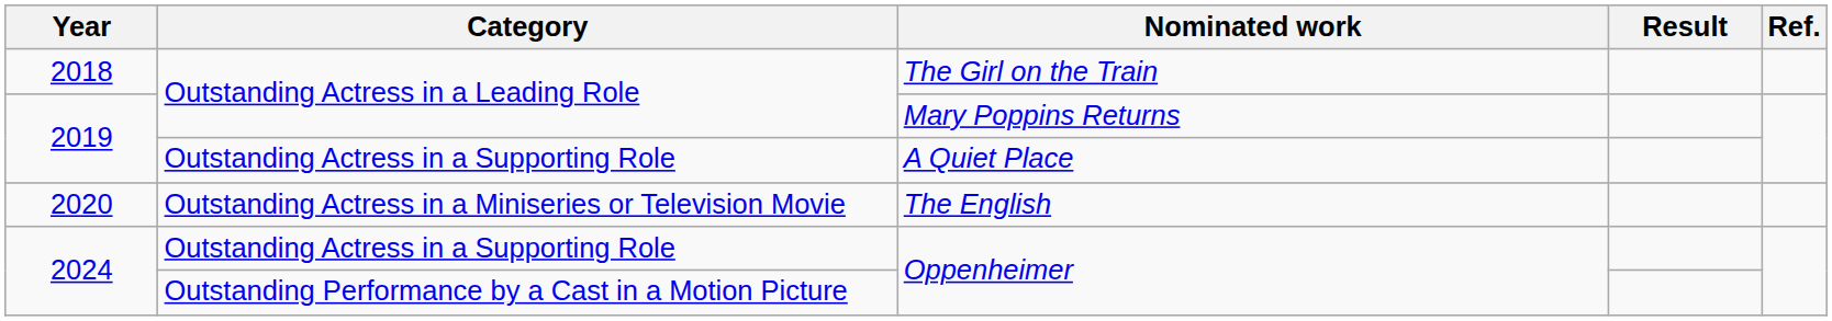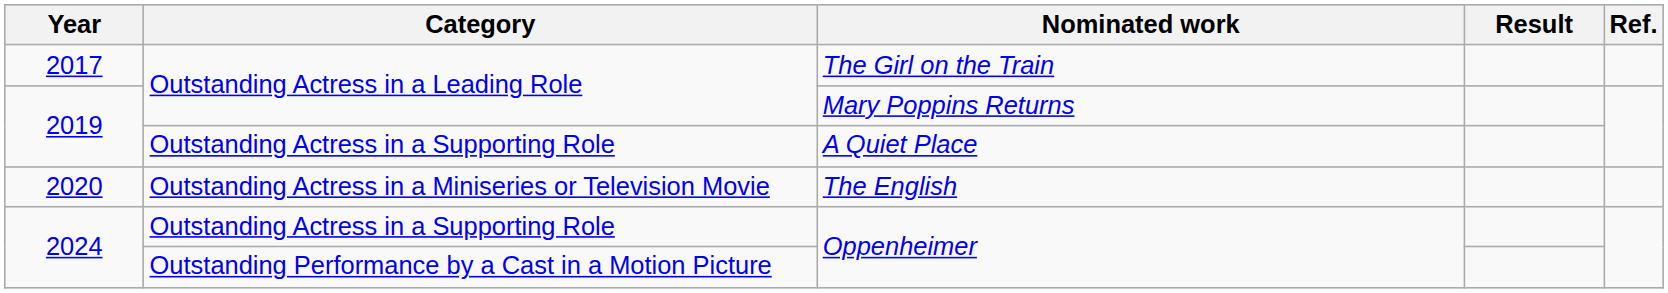The Girl on the Train | Year: 2018 -> 2017
